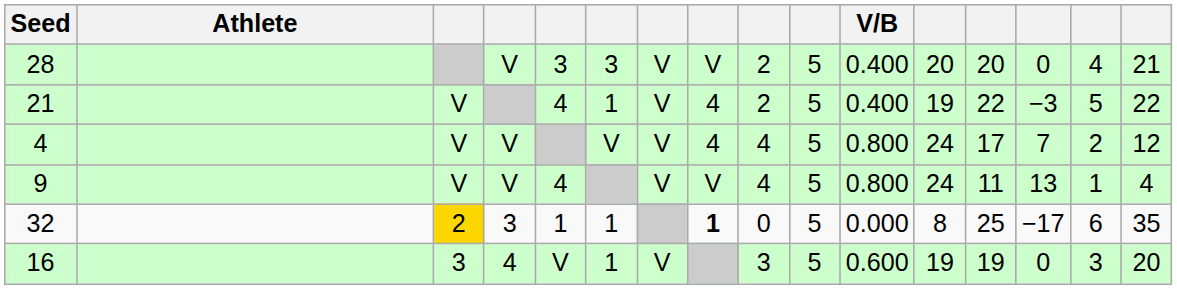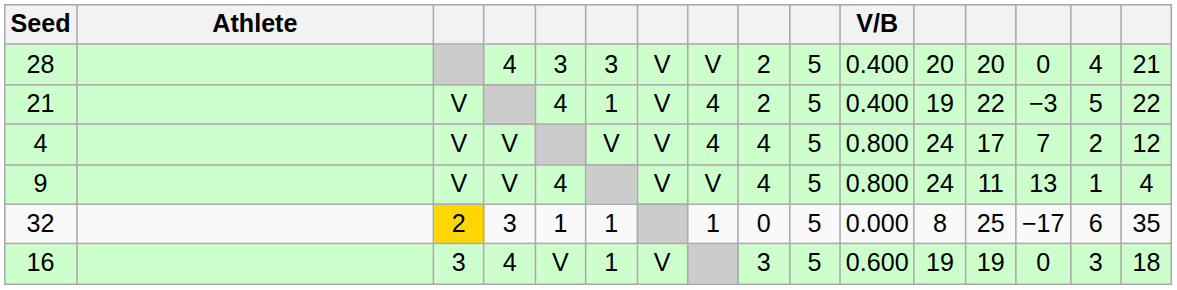28 | column 4: V -> 4
32 | column 8: bold -> normal
16 | column 16: 20 -> 18
